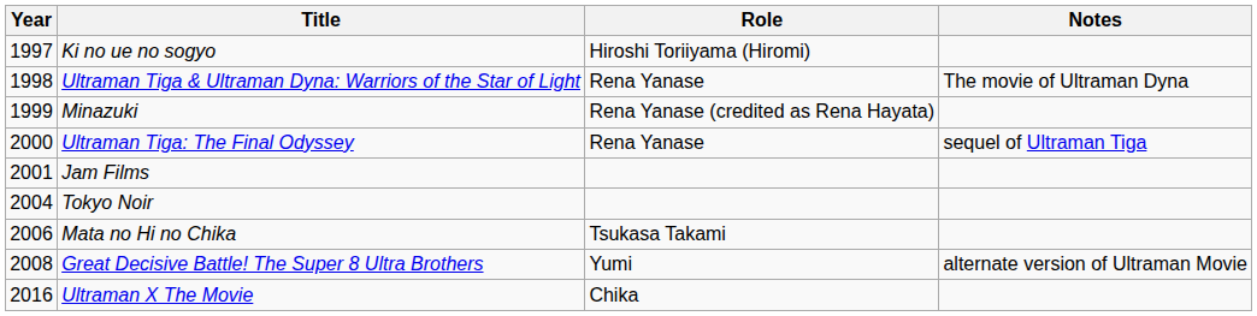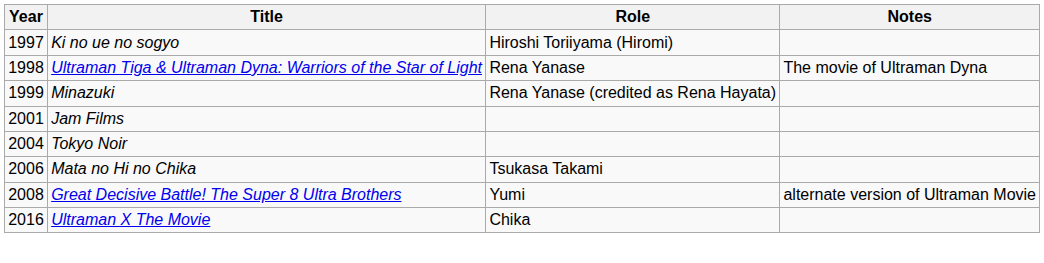- row: 2000 | Ultraman Tiga: The Final Odyssey | Rena Yanase | sequel of Ultraman Tiga
